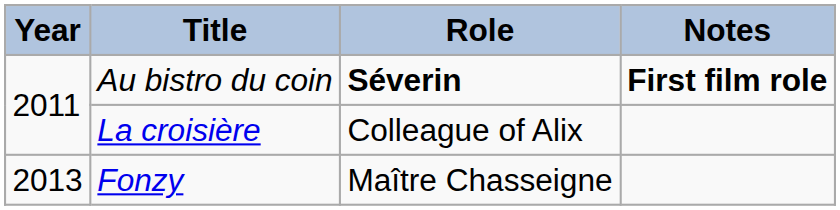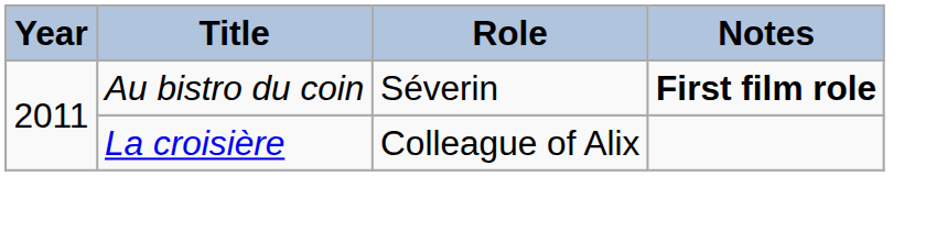Au bistro du coin | Role: bold -> normal
- row: 2013 | Fonzy | Maître Chasseigne
